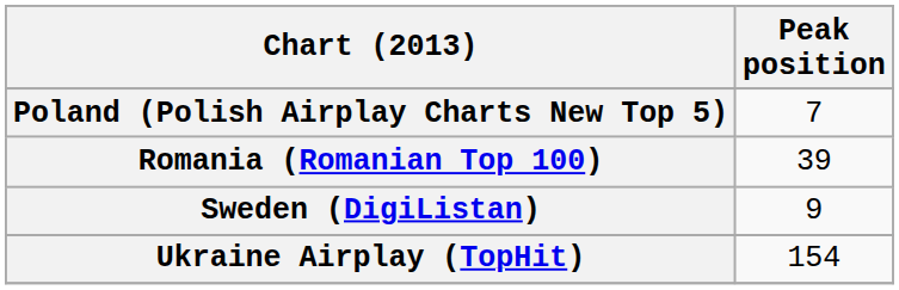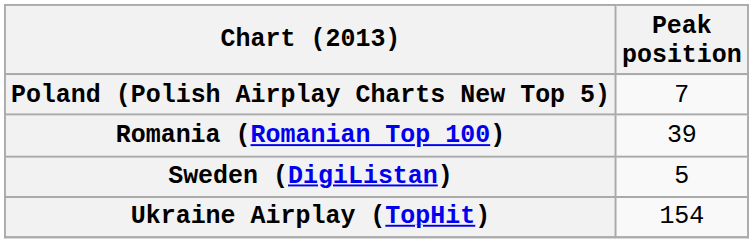Sweden (DigiListan) | Peak position: 9 -> 5
